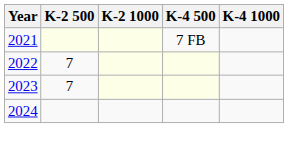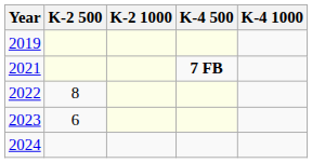+ row: 2019
2021 | K-4 500: normal -> bold
2022 | K-2 500: 7 -> 8
2023 | K-2 500: 7 -> 6
